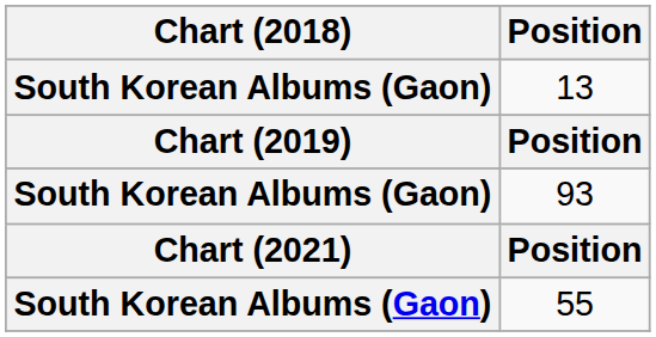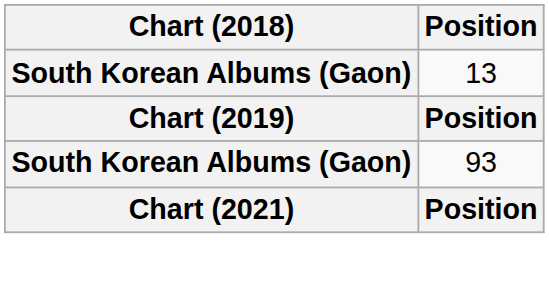- row: South Korean Albums (Gaon) | 55
